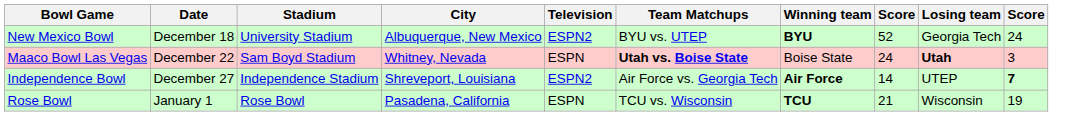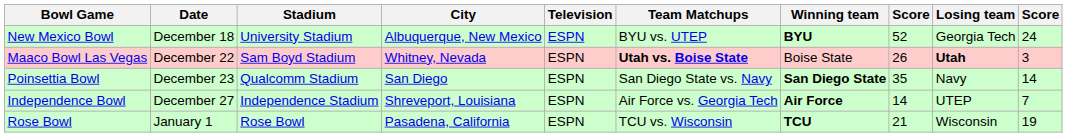New Mexico Bowl | Television: ESPN2 -> ESPN
Maaco Bowl Las Vegas | column 8: 24 -> 26
+ row: Poinsettia Bowl | December 23 | Qualcomm Stadium | San Diego | ESPN | San Diego State vs. Navy | San Diego State | 35 | Navy | 14
Independence Bowl | Television: ESPN2 -> ESPN
Independence Bowl | column 10: bold -> normal
